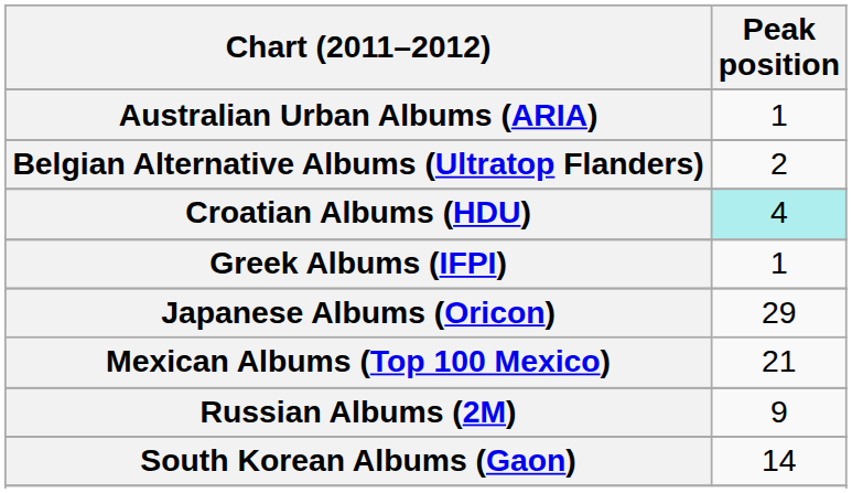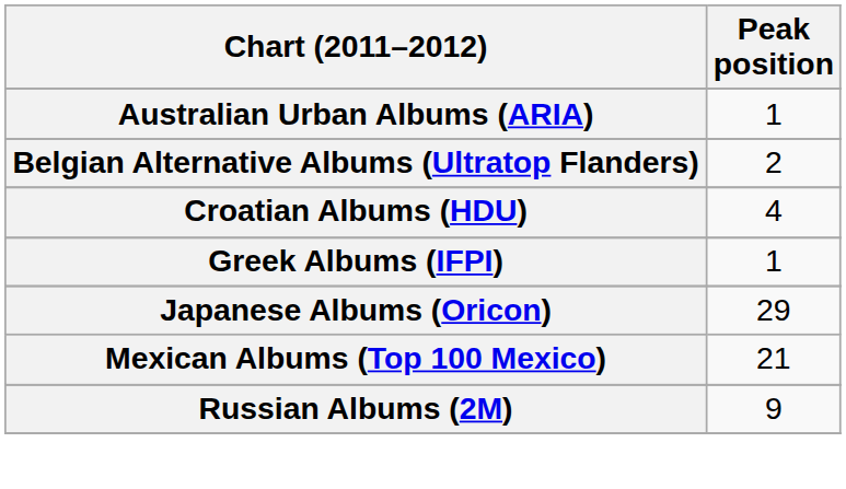Croatian Albums (HDU) | Peak position: paleturquoise background -> no background
- row: South Korean Albums (Gaon) | 14
